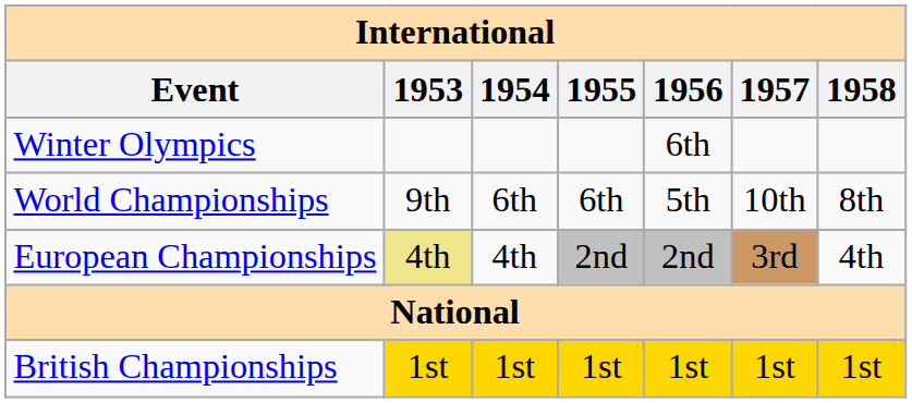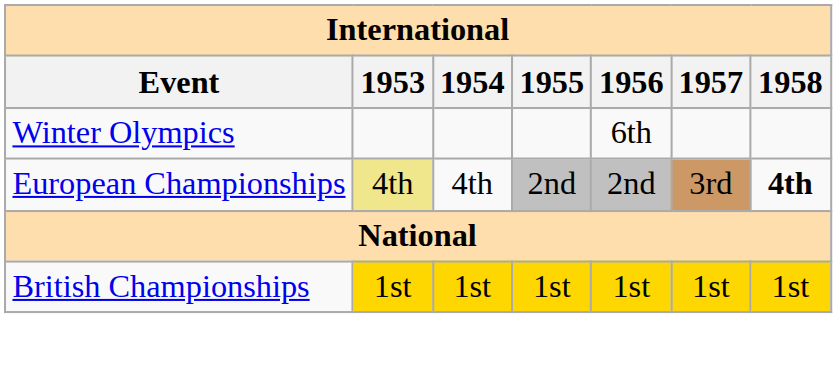- row: World Championships | 9th | 6th | 6th | 5th | 10th | 8th
European Championships | 1958: normal -> bold
